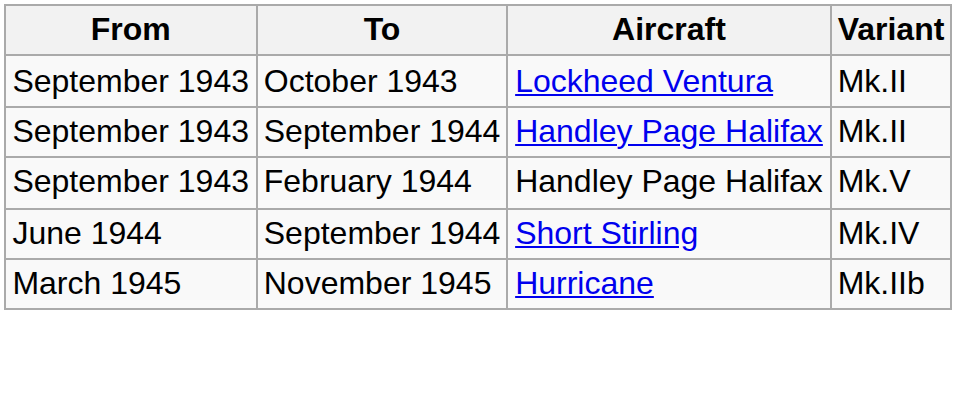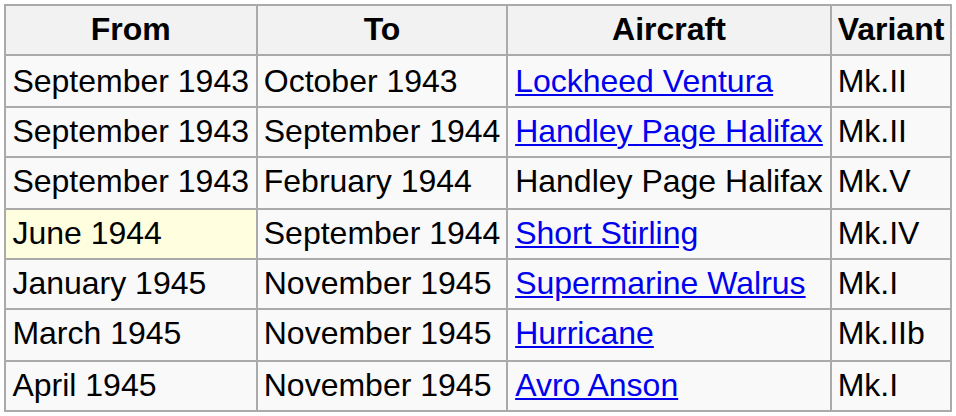Short Stirling | From: no background -> lightyellow background
+ row: January 1945 | November 1945 | Supermarine Walrus | Mk.I
+ row: April 1945 | November 1945 | Avro Anson | Mk.I
